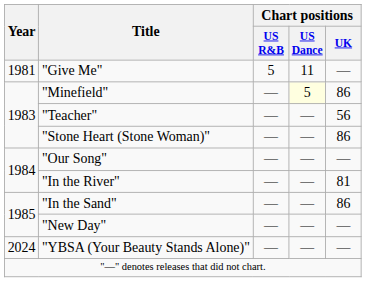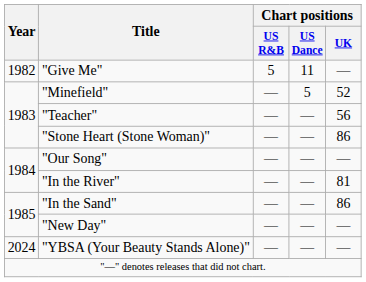"Give Me" | Year: 1981 -> 1982
"Minefield" | Chart positions / US Dance: lightyellow background -> no background
"Minefield" | Chart positions / UK: 86 -> 52
